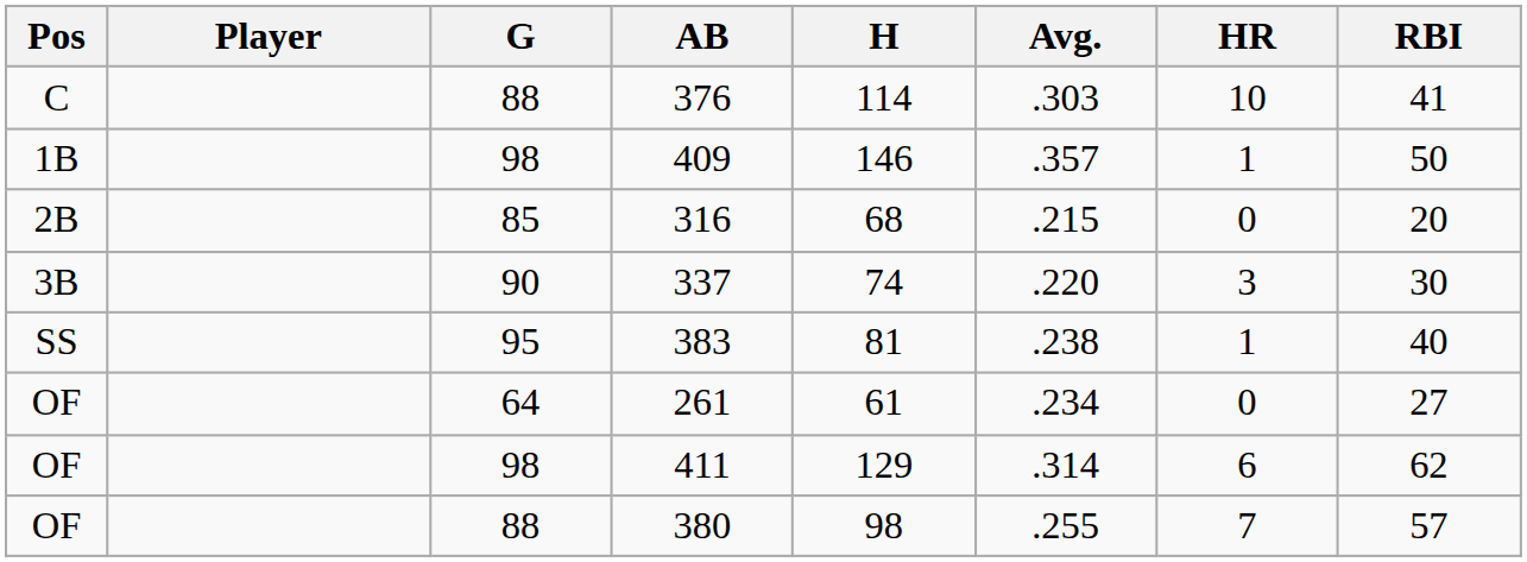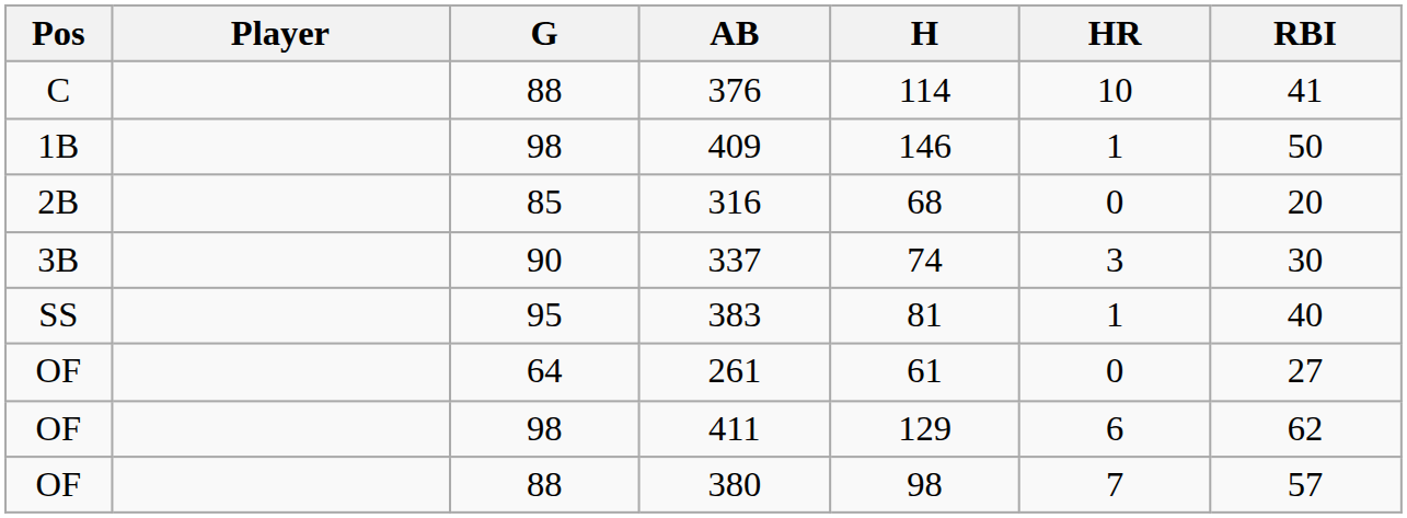- column: Avg. | .303 | .357 | .215 | .220 | .238 | .234 | .314 | .255
